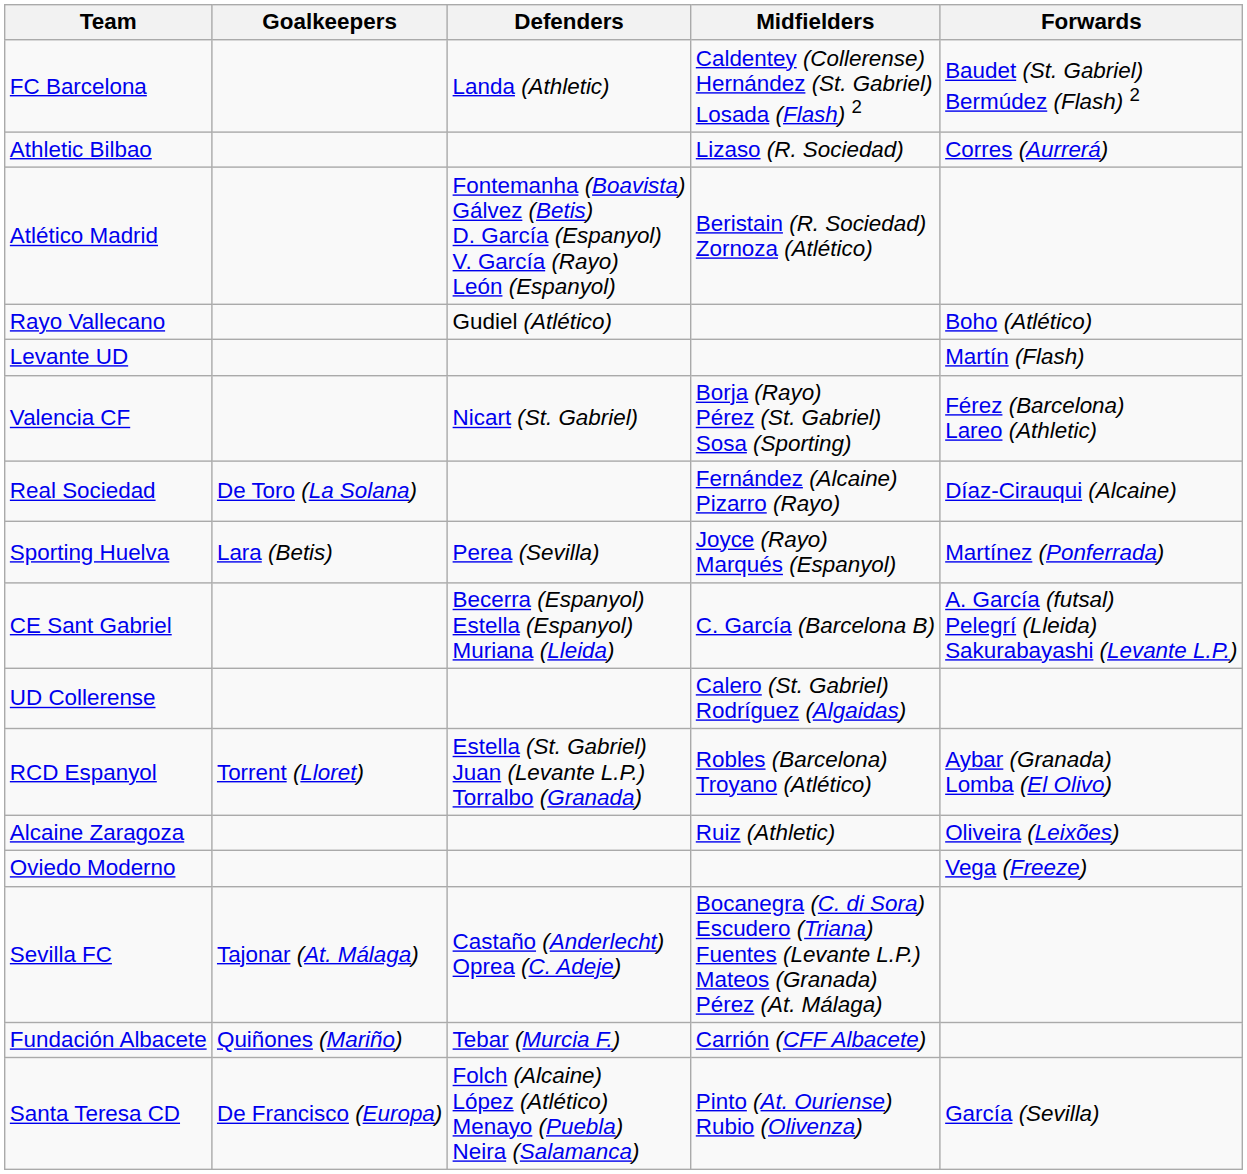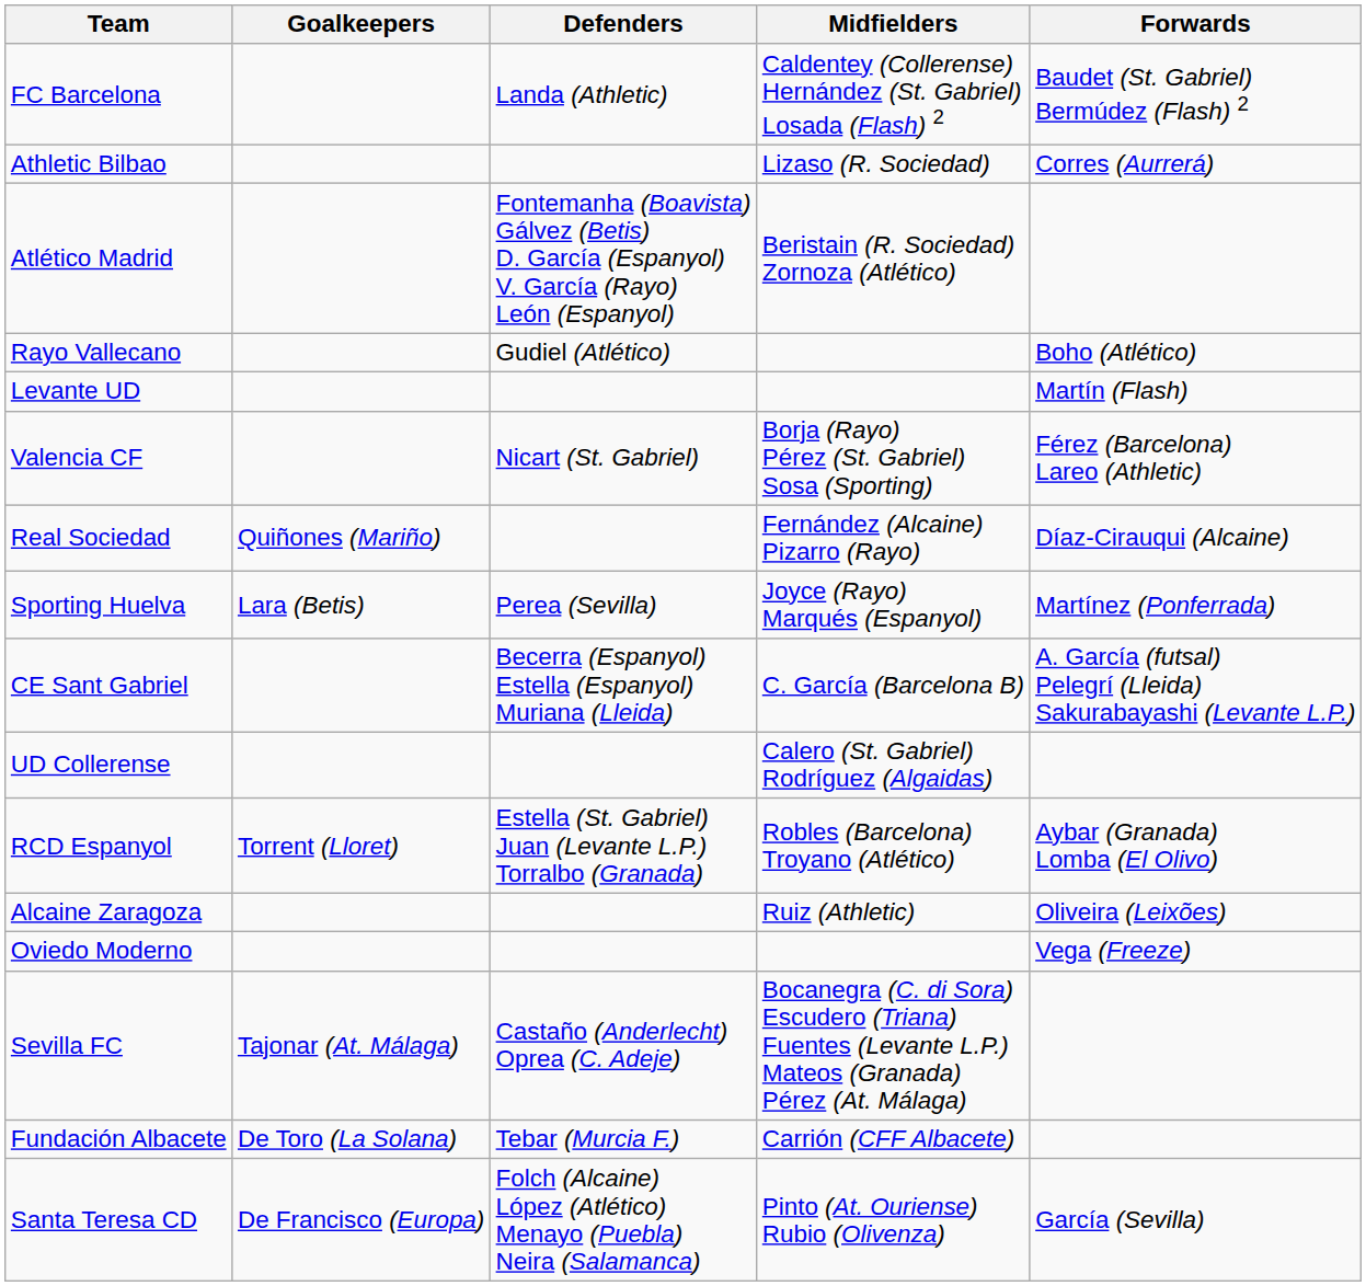Real Sociedad | Goalkeepers: De Toro (La Solana) -> Quiñones (Mariño)
Fundación Albacete | Goalkeepers: Quiñones (Mariño) -> De Toro (La Solana)
